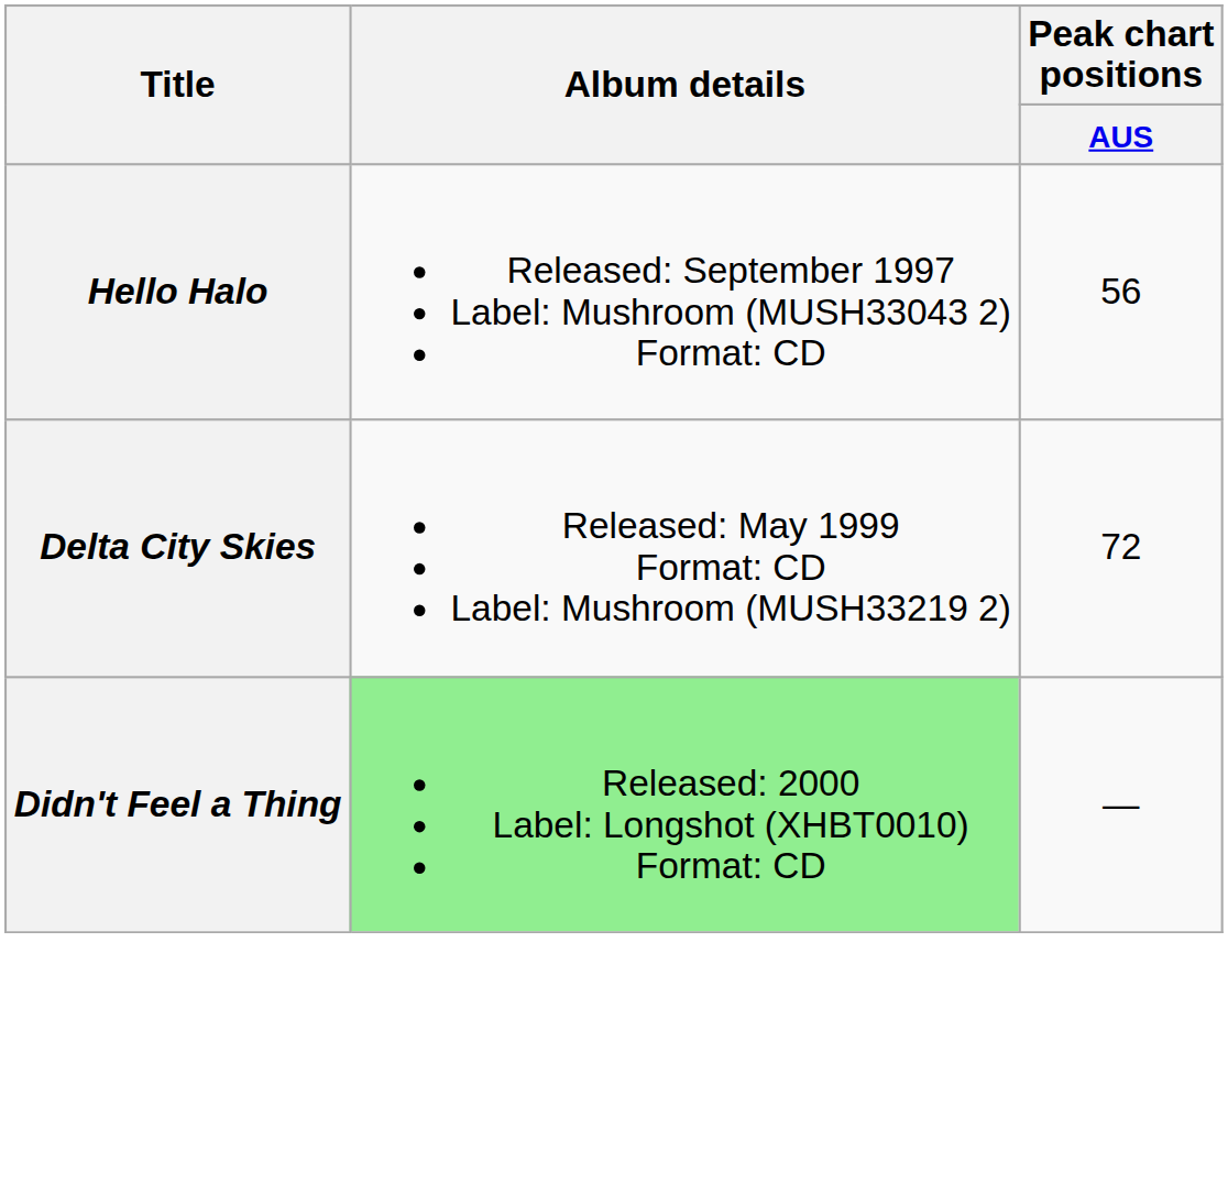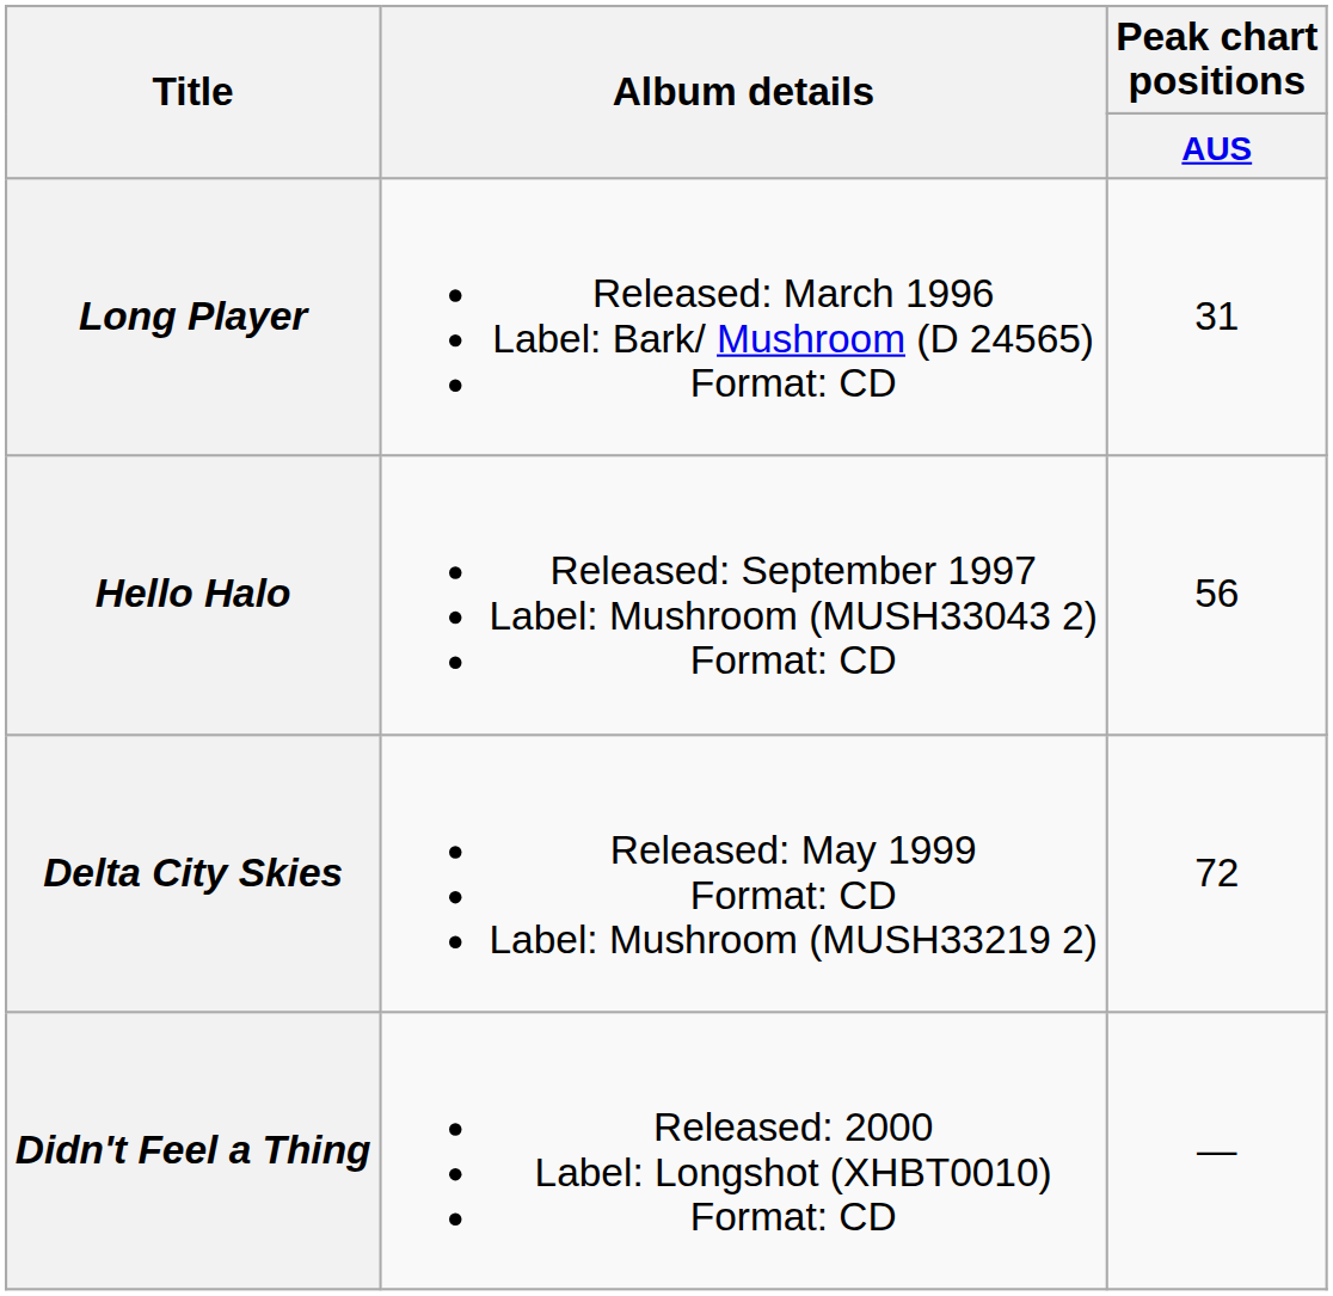+ row: Long Player | Released: March 1996 Label: Bark/ Mushroom (D 24565) Format: CD | 31
Didn't Feel a Thing | Album details: lightgreen background -> no background
